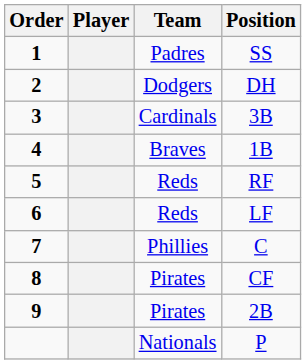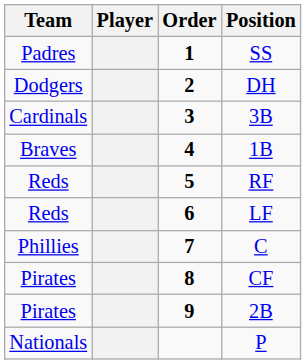columns swapped: Order <-> Team
